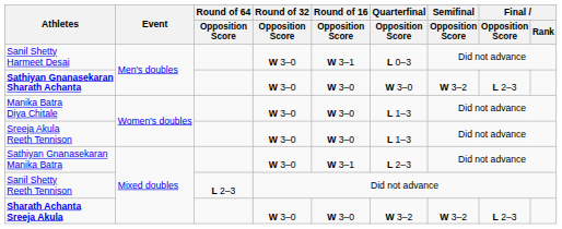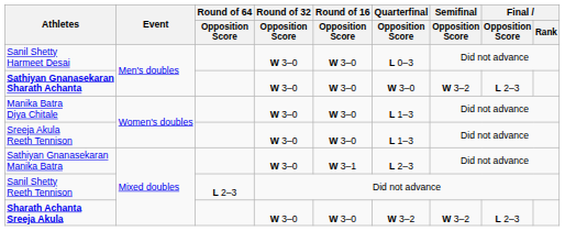Sanil Shetty Harmeet Desai | Round of 16 / Opposition Score: W 3–1 -> W 3–0
